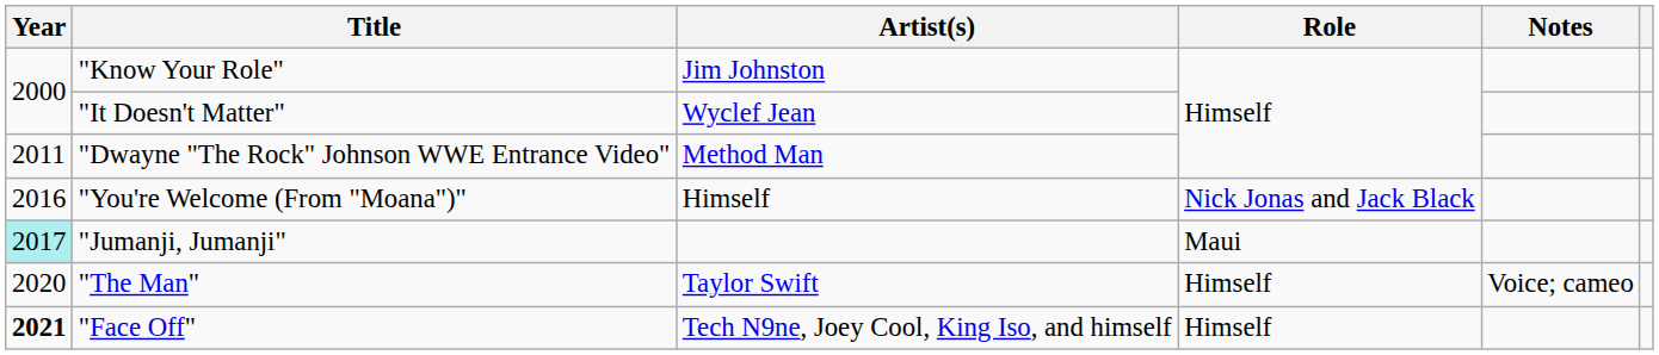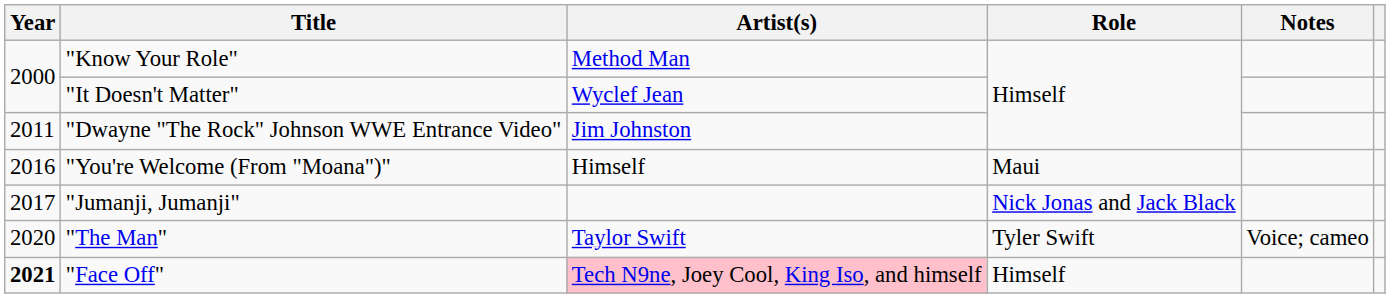"Know Your Role" | Artist(s): Jim Johnston -> Method Man
"Dwayne "The Rock" Johnson WWE Entrance Video" | Artist(s): Method Man -> Jim Johnston
"You're Welcome (From "Moana")" | Role: Nick Jonas and Jack Black -> Maui
"Jumanji, Jumanji" | Year: paleturquoise background -> no background
"Jumanji, Jumanji" | Role: Maui -> Nick Jonas and Jack Black
"The Man" | Role: Himself -> Tyler Swift
"Face Off" | Artist(s): no background -> pink background
